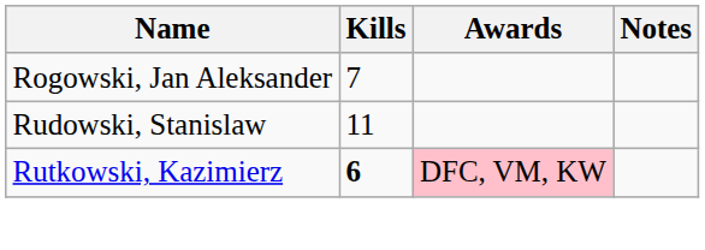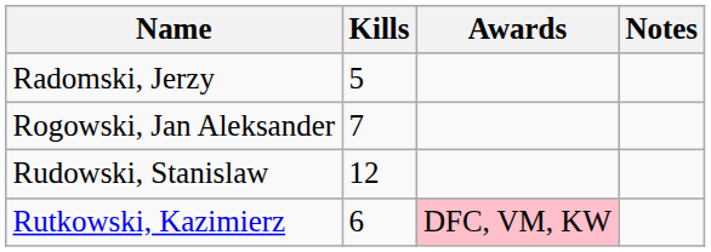+ row: Radomski, Jerzy | 5
Rudowski, Stanislaw | Kills: 11 -> 12
Rutkowski, Kazimierz | Kills: bold -> normal
